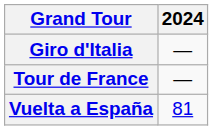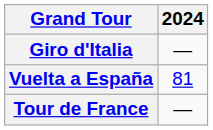rows swapped: Tour de France <-> Vuelta a España
